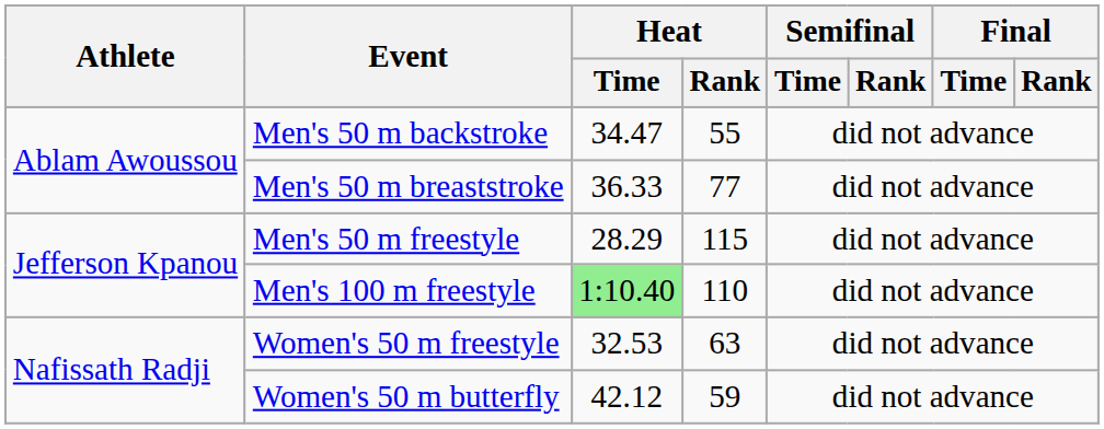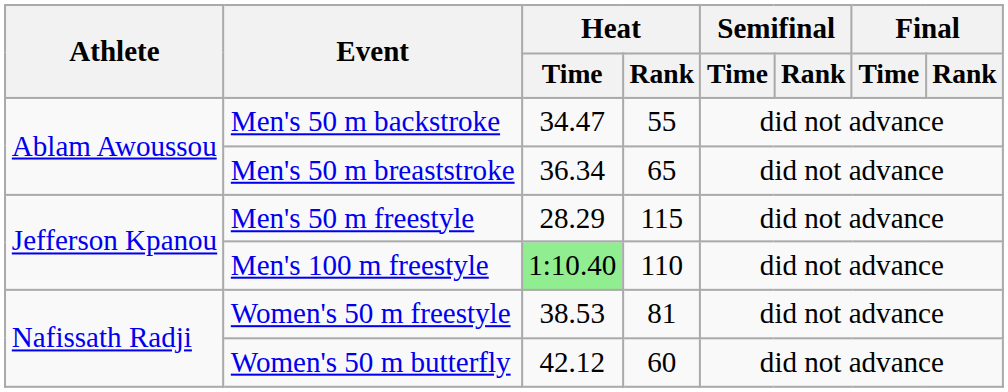Men's 50 m breaststroke | Heat / Time: 36.33 -> 36.34
Men's 50 m breaststroke | Heat / Rank: 77 -> 65
Women's 50 m freestyle | Heat / Time: 32.53 -> 38.53
Women's 50 m freestyle | Heat / Rank: 63 -> 81
Women's 50 m butterfly | Heat / Rank: 59 -> 60
